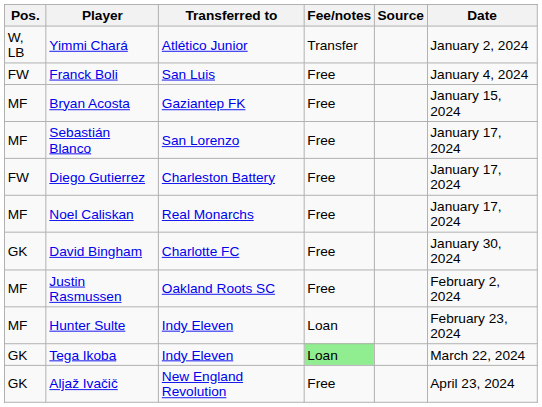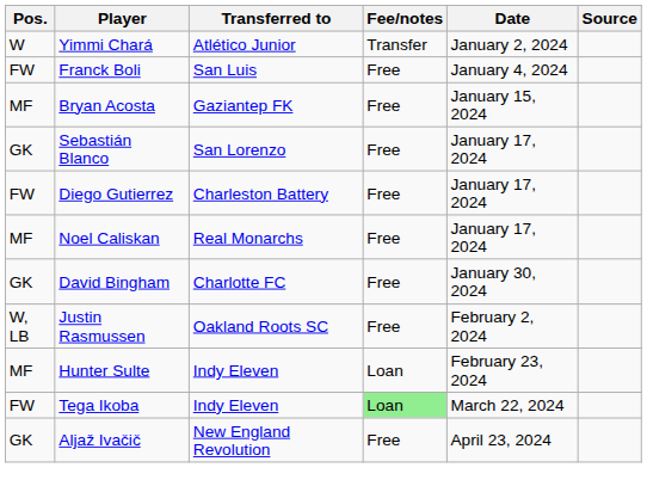columns swapped: Date <-> Source
Yimmi Chará | Pos.: W, LB -> W
Sebastián Blanco | Pos.: MF -> GK
Justin Rasmussen | Pos.: MF -> W, LB
Tega Ikoba | Pos.: GK -> FW
